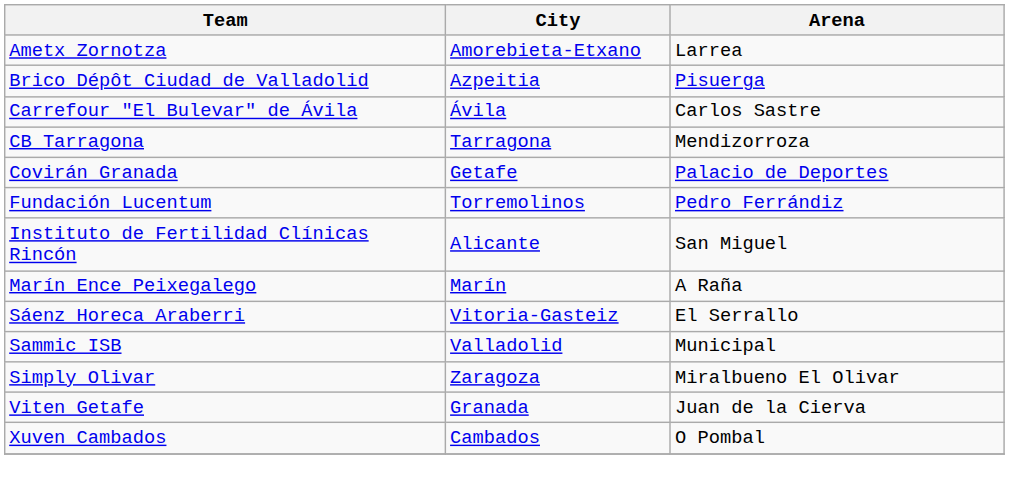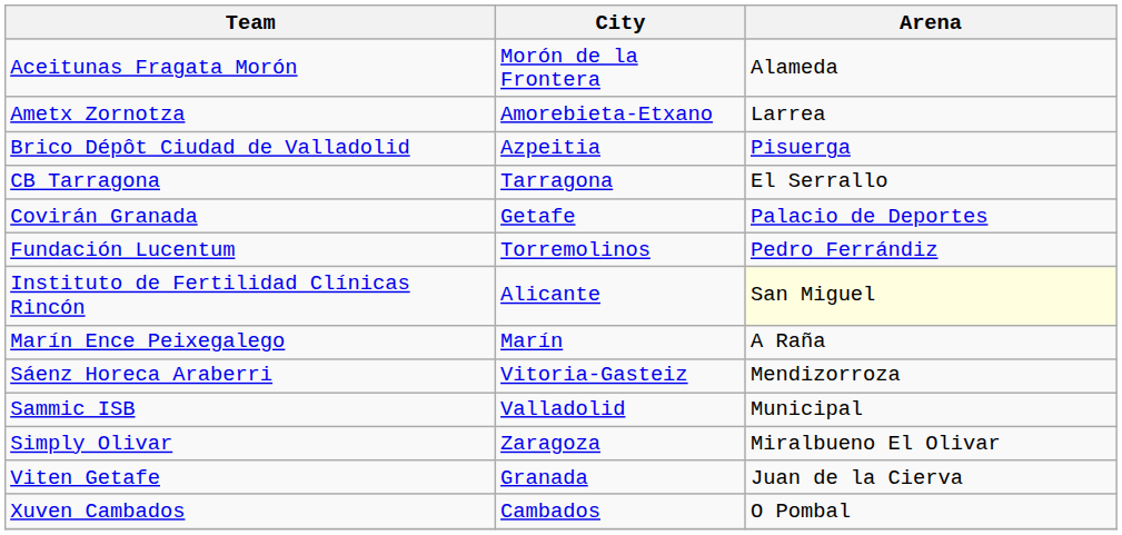+ row: Aceitunas Fragata Morón | Morón de la Frontera | Alameda
- row: Carrefour "El Bulevar" de Ávila | Ávila | Carlos Sastre
CB Tarragona | Arena: Mendizorroza -> El Serrallo
Instituto de Fertilidad Clínicas Rincón | Arena: no background -> lightyellow background
Sáenz Horeca Araberri | Arena: El Serrallo -> Mendizorroza
